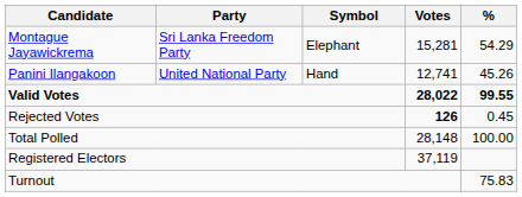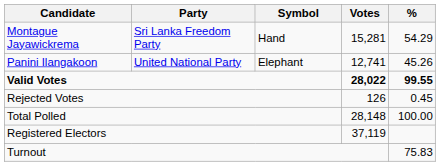Montague Jayawickrema | Symbol: Elephant -> Hand
Panini Ilangakoon | Symbol: Hand -> Elephant
Rejected Votes | Votes: bold -> normal
